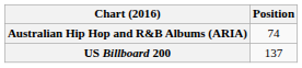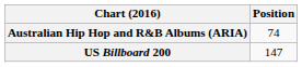US Billboard 200 | Position: 137 -> 147
